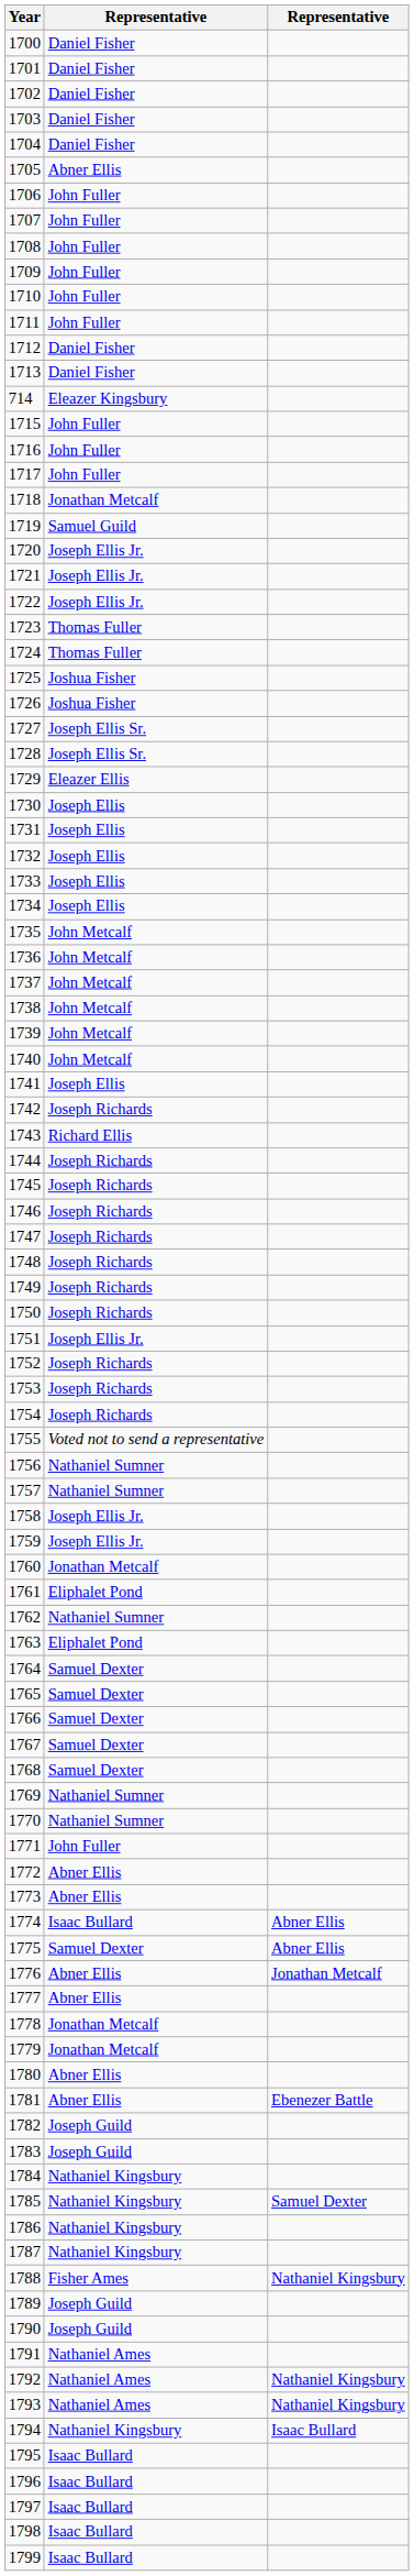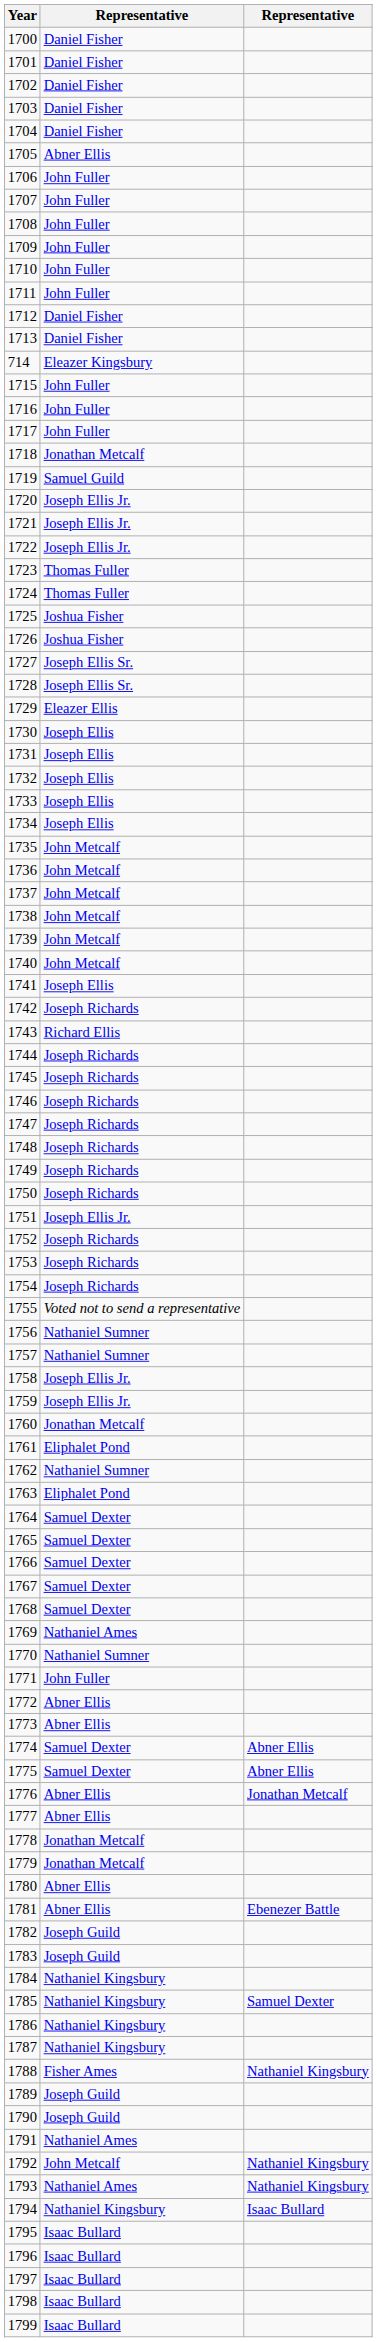1769 | column 2: Nathaniel Sumner -> Nathaniel Ames
1774 | column 2: Isaac Bullard -> Samuel Dexter
1792 | column 2: Nathaniel Ames -> John Metcalf
